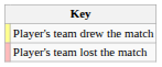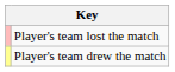rows swapped: Player's team lost the match <-> Player's team drew the match
